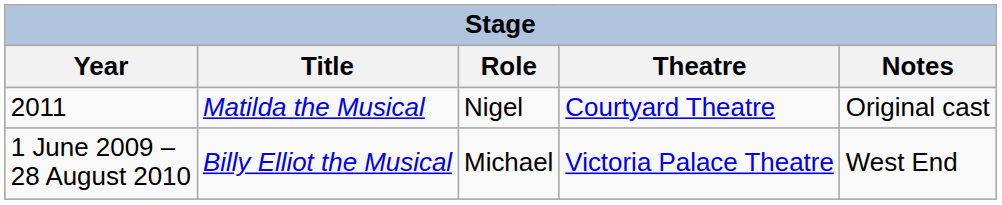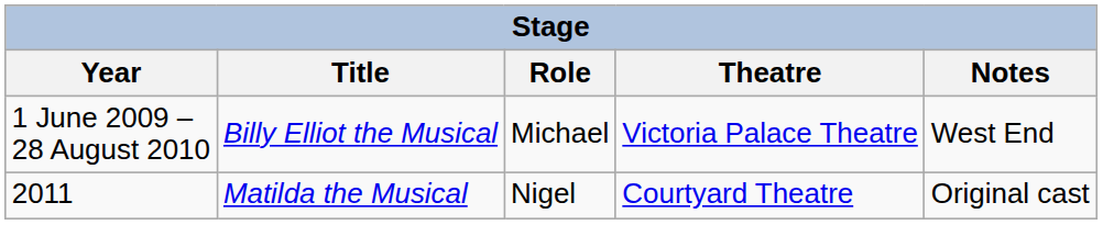rows swapped: 1 June 2009 – 28 August 2010 <-> 2011
